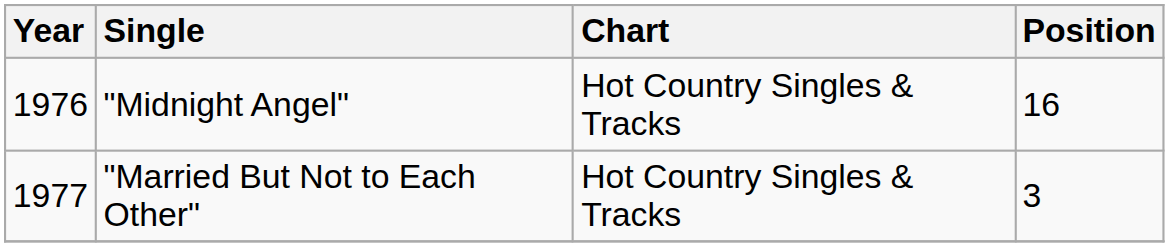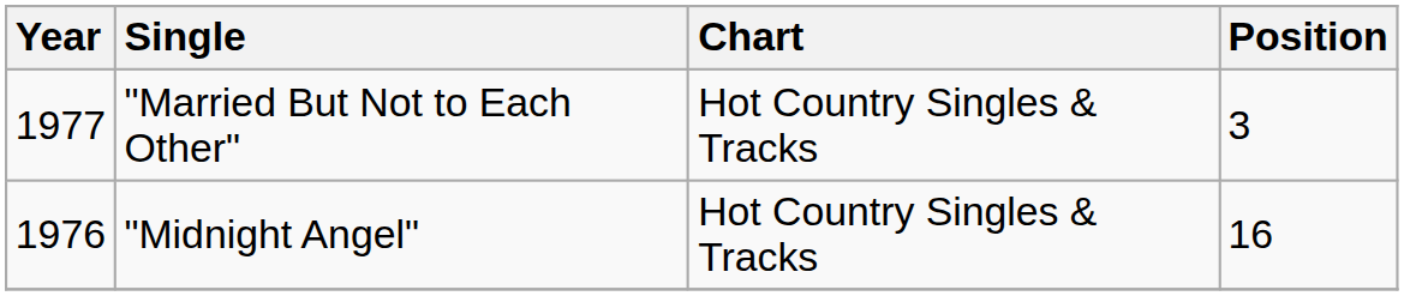rows swapped: "Midnight Angel" <-> "Married But Not to Each Other"
